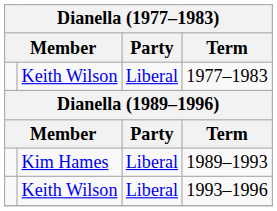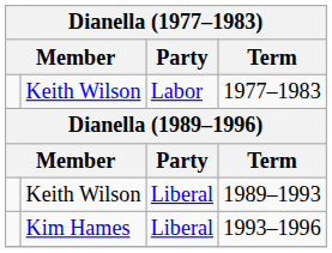1977–1983 | Party: Liberal -> Labor
1989–1993 | column 2: Kim Hames -> Keith Wilson
1993–1996 | column 2: Keith Wilson -> Kim Hames
